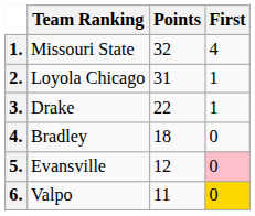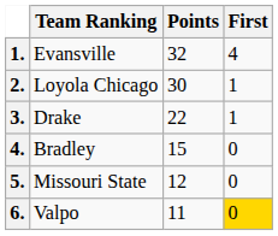1. | Team Ranking: Missouri State -> Evansville
2. | Points: 31 -> 30
4. | Points: 18 -> 15
5. | Team Ranking: Evansville -> Missouri State
5. | First: pink background -> no background
